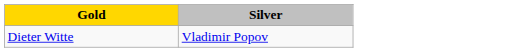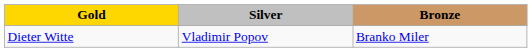+ column: Bronze | Branko Miler
